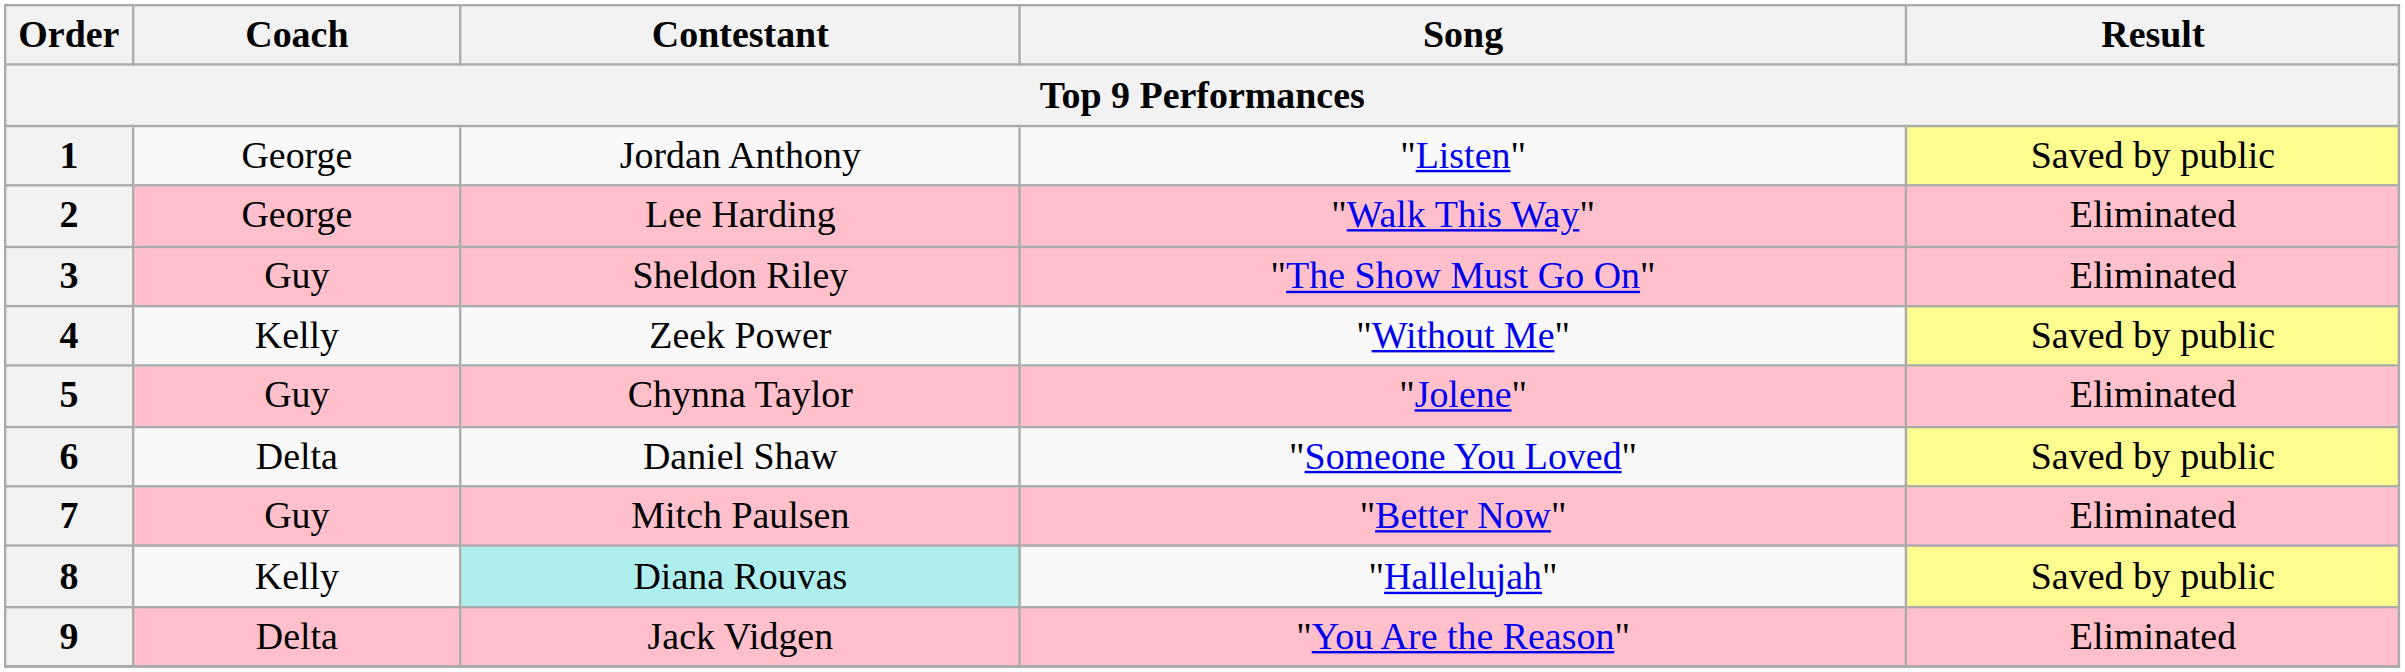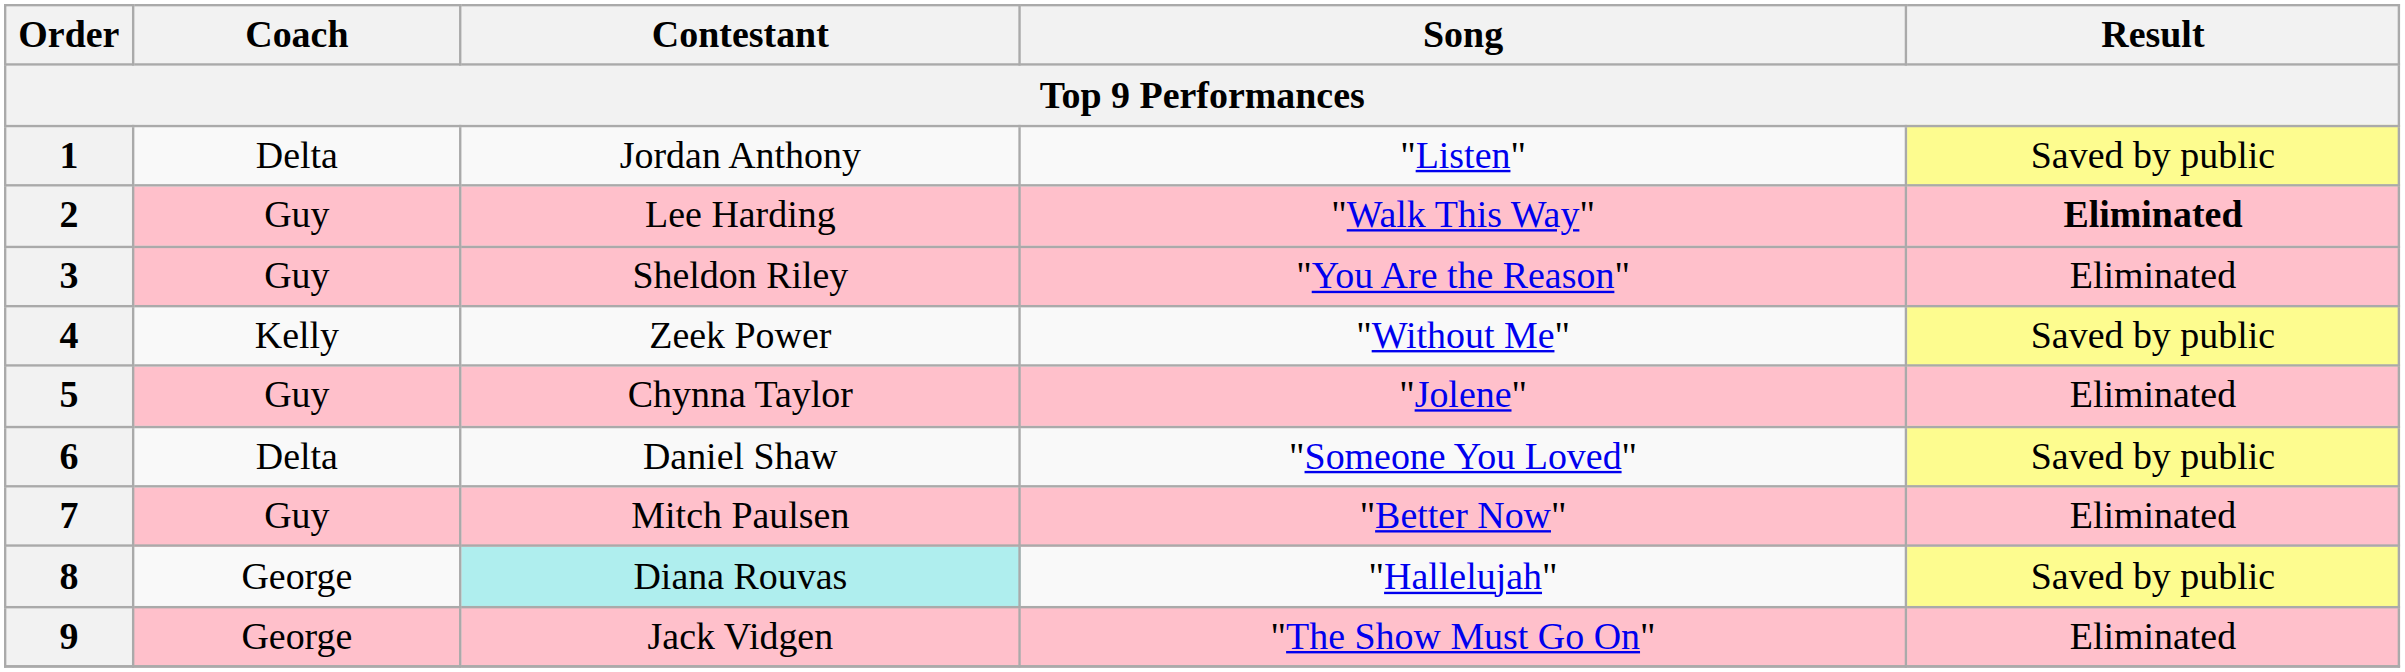1 | Coach: George -> Delta
2 | Coach: George -> Guy
2 | Result: normal -> bold
3 | Song: "The Show Must Go On" -> "You Are the Reason"
8 | Coach: Kelly -> George
9 | Coach: Delta -> George
9 | Song: "You Are the Reason" -> "The Show Must Go On"
